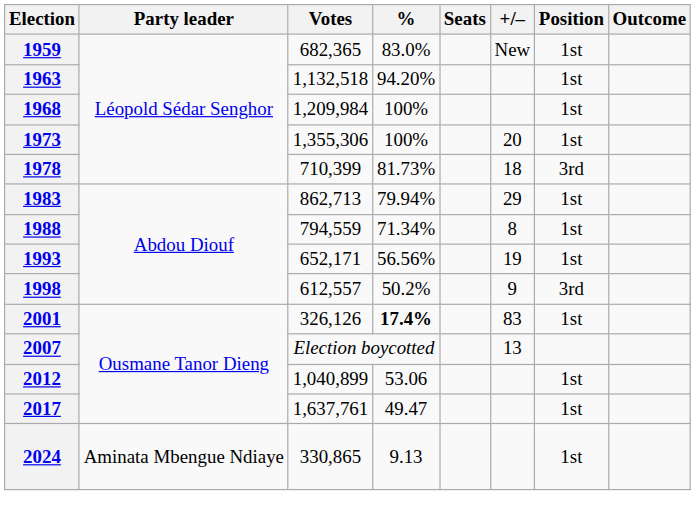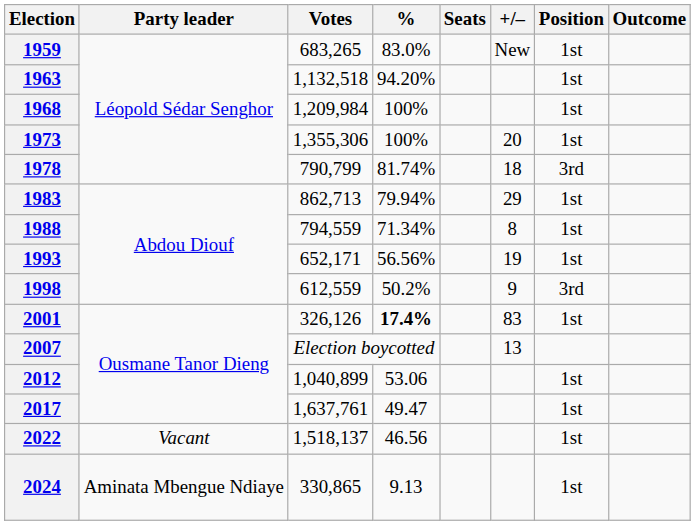1959 | Votes: 682,365 -> 683,265
1978 | Votes: 710,399 -> 790,799
1978 | %: 81.73% -> 81.74%
1998 | Votes: 612,557 -> 612,559
+ row: 2022 | Vacant | 1,518,137 | 46.56 | 1st
